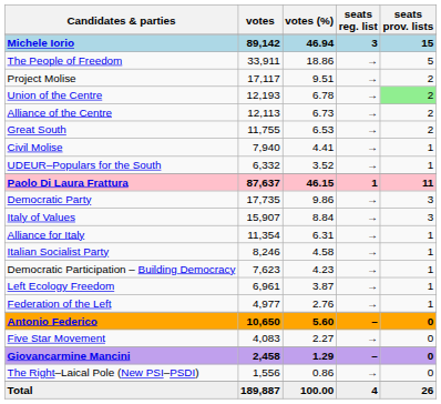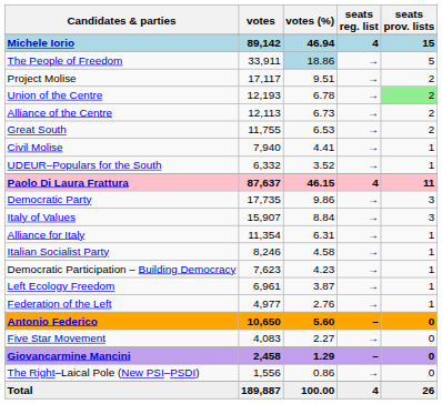Michele Iorio | seats reg. list: 3 -> 4
The People of Freedom | votes (%): no background -> lightblue background
Paolo Di Laura Frattura | seats reg. list: 1 -> 4
